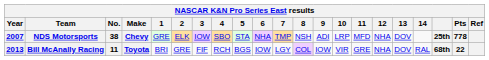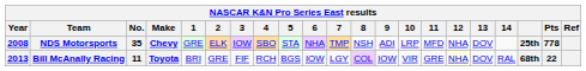NDS Motorsports | Year: 2007 -> 2008
NDS Motorsports | No.: 38 -> 35
Bill McAnally Racing | 12: no background -> lightyellow background
